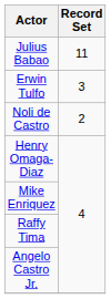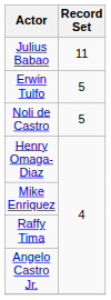Erwin Tulfo | Record Set: 3 -> 5
Noli de Castro | Record Set: 2 -> 5
